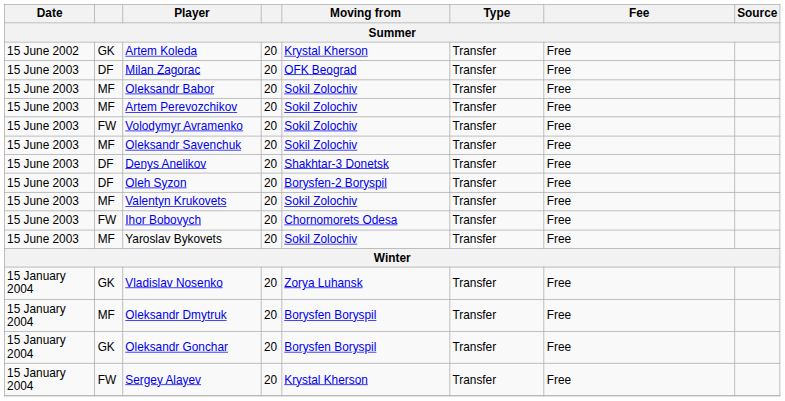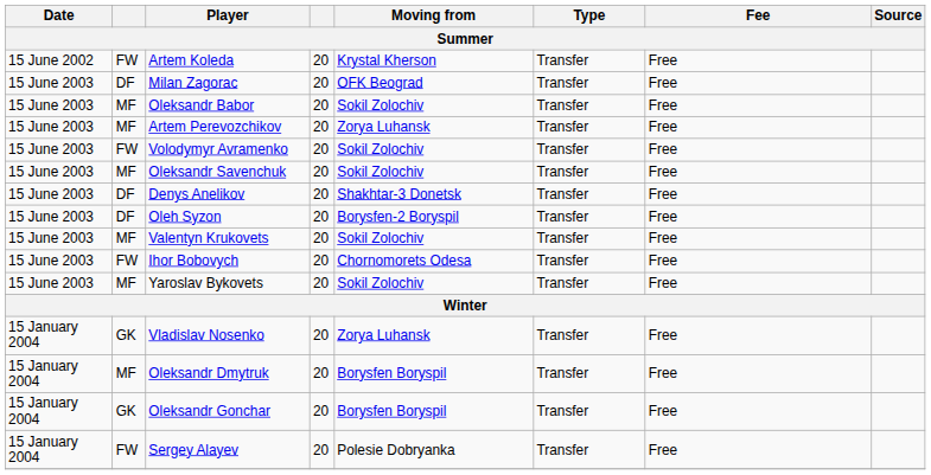Artem Koleda | column 2: GK -> FW
Artem Perevozchikov | Moving from: Sokil Zolochiv -> Zorya Luhansk
Sergey Alayev | Moving from: Krystal Kherson -> Polesie Dobryanka
